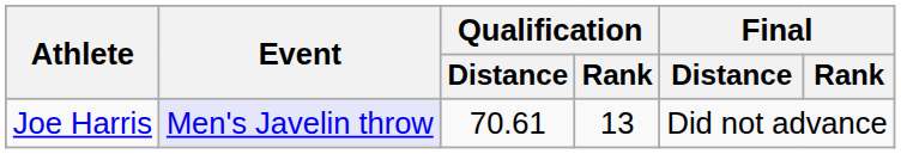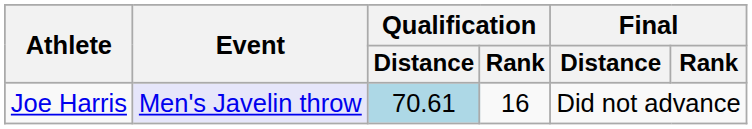Joe Harris | Qualification / Distance: no background -> lightblue background
Joe Harris | Qualification / Rank: 13 -> 16
